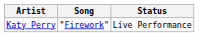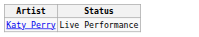- column: Song | "Firework"
